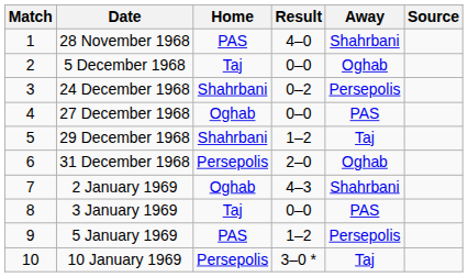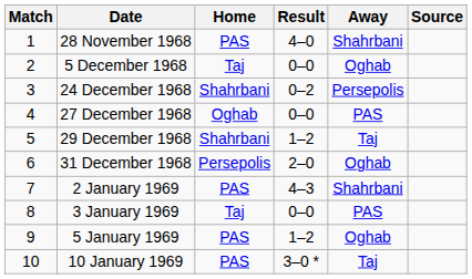2 January 1969 | Home: Oghab -> PAS
5 January 1969 | Away: Persepolis -> Oghab
10 January 1969 | Home: Persepolis -> PAS
